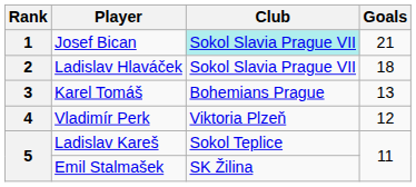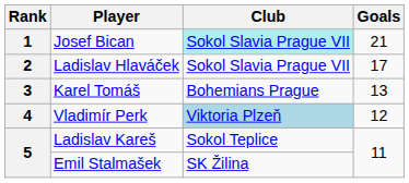Ladislav Hlaváček | Goals: 18 -> 17
Vladimír Perk | Club: no background -> lightblue background
